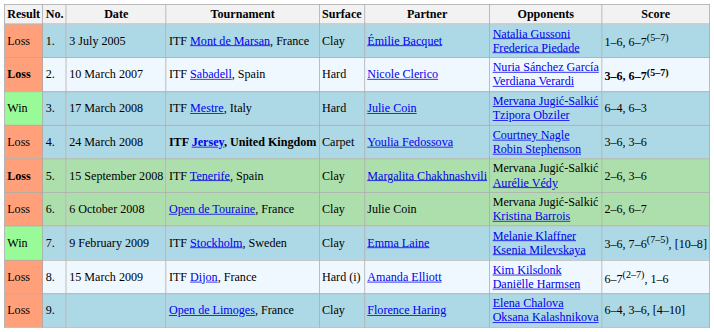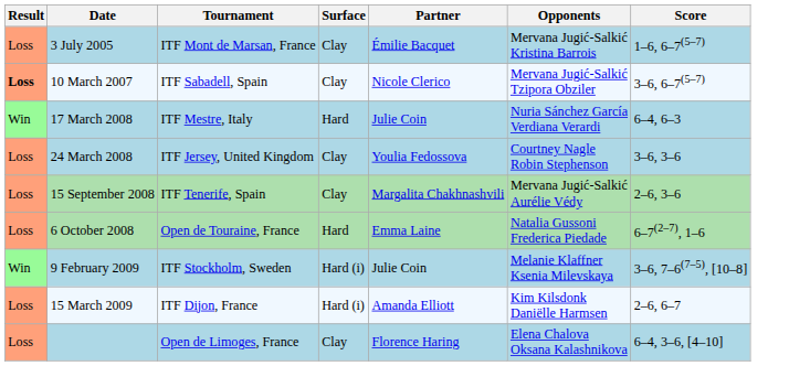- column: No. | 1. | 2. | 3. | 4. | 5. | 6. | 7. | 8. | 9.
3 July 2005 | Opponents: Natalia Gussoni Frederica Piedade -> Mervana Jugić-Salkić Kristina Barrois
10 March 2007 | Surface: Hard -> Clay
10 March 2007 | Opponents: Nuria Sánchez García Verdiana Verardi -> Mervana Jugić-Salkić Tzipora Obziler
10 March 2007 | Score: bold -> normal
17 March 2008 | Opponents: Mervana Jugić-Salkić Tzipora Obziler -> Nuria Sánchez García Verdiana Verardi
24 March 2008 | Tournament: bold -> normal
24 March 2008 | Surface: Carpet -> Clay
15 September 2008 | Result: bold -> normal
6 October 2008 | Surface: Clay -> Hard
6 October 2008 | Partner: Julie Coin -> Emma Laine
6 October 2008 | Opponents: Mervana Jugić-Salkić Kristina Barrois -> Natalia Gussoni Frederica Piedade
6 October 2008 | Score: 2–6, 6–7 -> 6–7(2–7), 1–6
9 February 2009 | Surface: Clay -> Hard (i)
9 February 2009 | Partner: Emma Laine -> Julie Coin
15 March 2009 | Score: 6–7(2–7), 1–6 -> 2–6, 6–7
